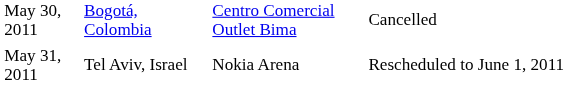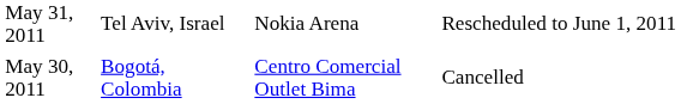rows swapped: May 30, 2011 <-> May 31, 2011
